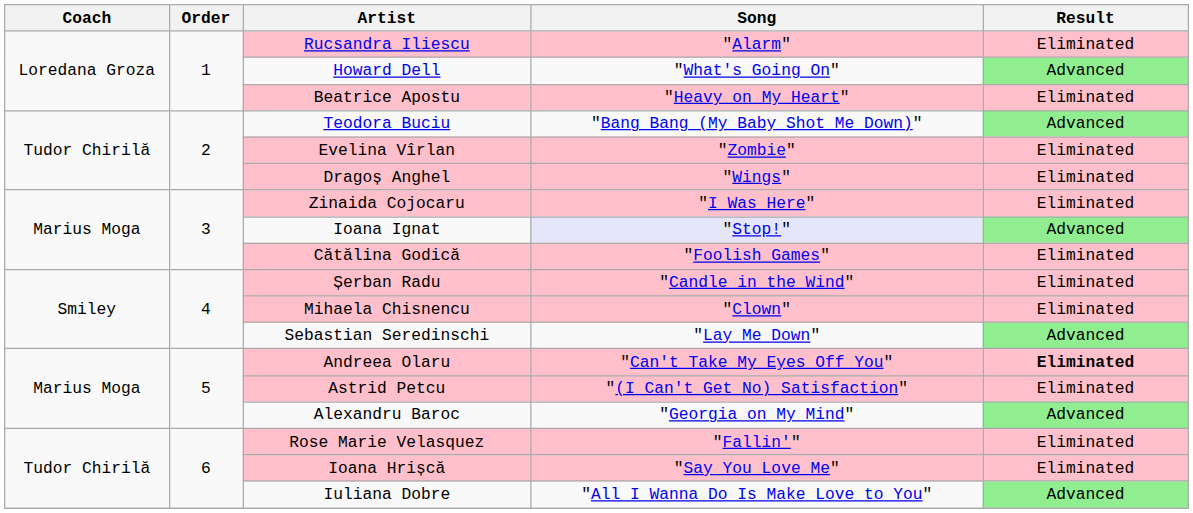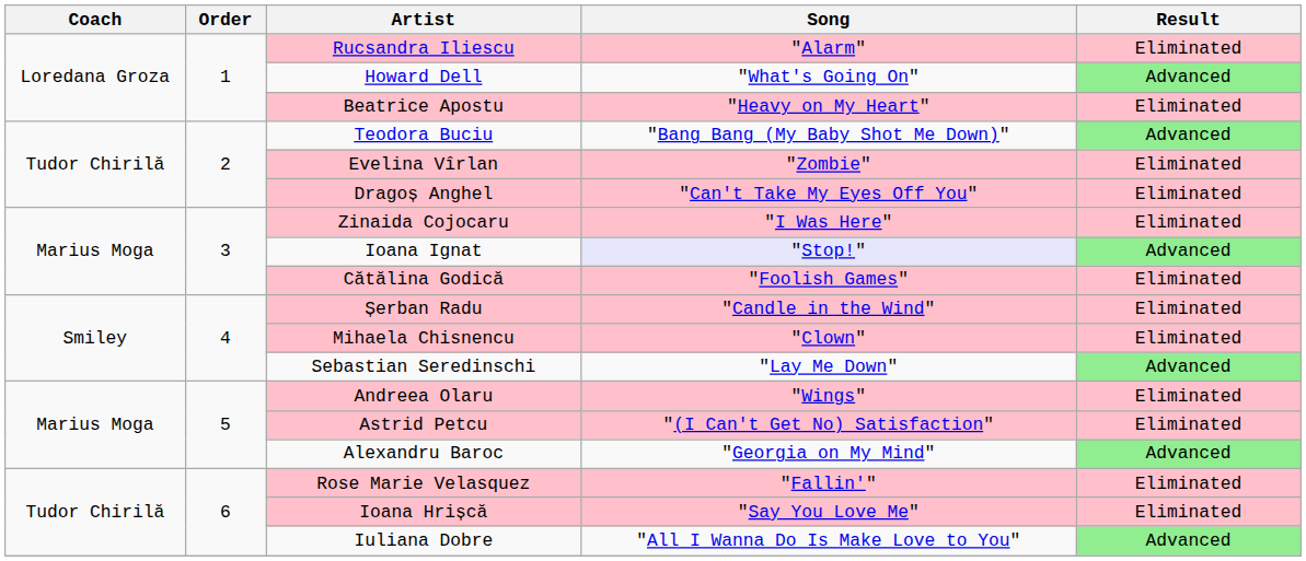Dragoș Anghel | Song: "Wings" -> "Can't Take My Eyes Off You"
Andreea Olaru | Song: "Can't Take My Eyes Off You" -> "Wings"
Andreea Olaru | Result: bold -> normal
